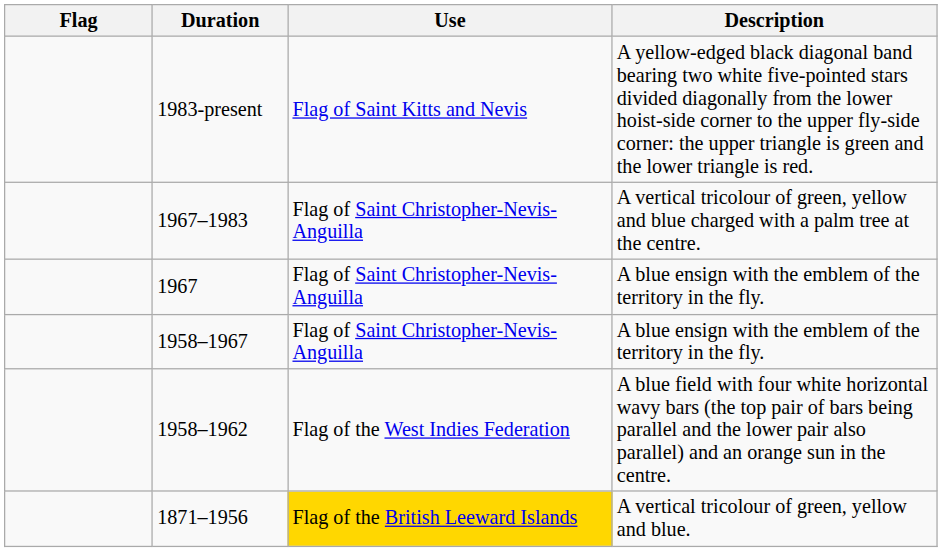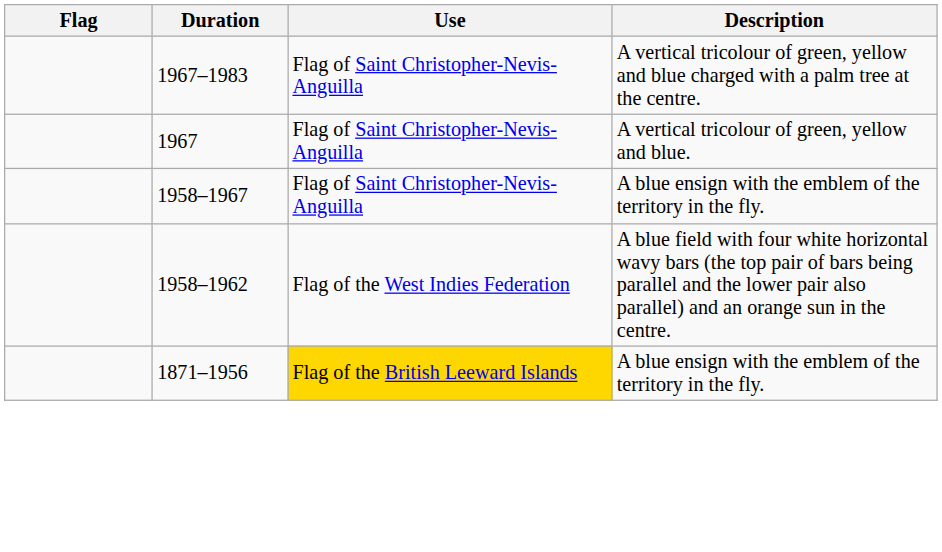- row: 1983-present | Flag of Saint Kitts and Nevis | A yellow-edged black diagonal band bearing two white five-pointed stars divided diagonally from the lower hoist-side corner to the upper fly-side corner: the upper triangle is green and the lower triangle is red.
1967 | Description: A blue ensign with the emblem of the territory in the fly. -> A vertical tricolour of green, yellow and blue.
1871–1956 | Description: A vertical tricolour of green, yellow and blue. -> A blue ensign with the emblem of the territory in the fly.
